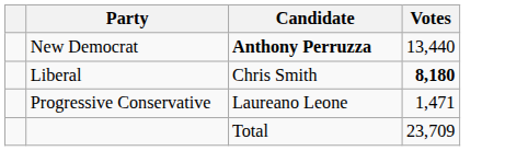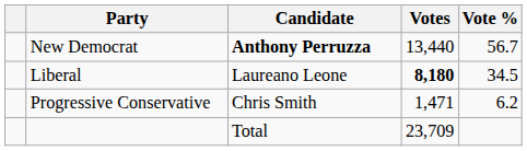+ column: Vote % | 56.7 | 34.5 | 6.2
Liberal | Candidate: Chris Smith -> Laureano Leone
Progressive Conservative | Candidate: Laureano Leone -> Chris Smith
